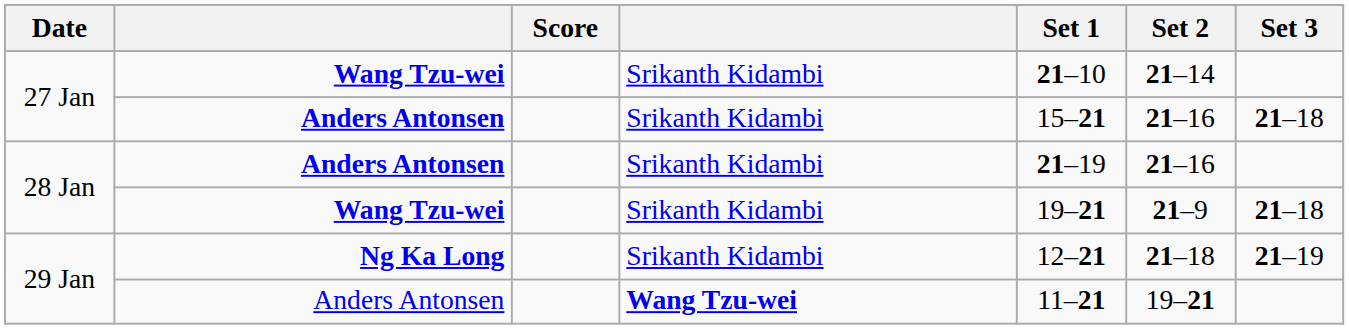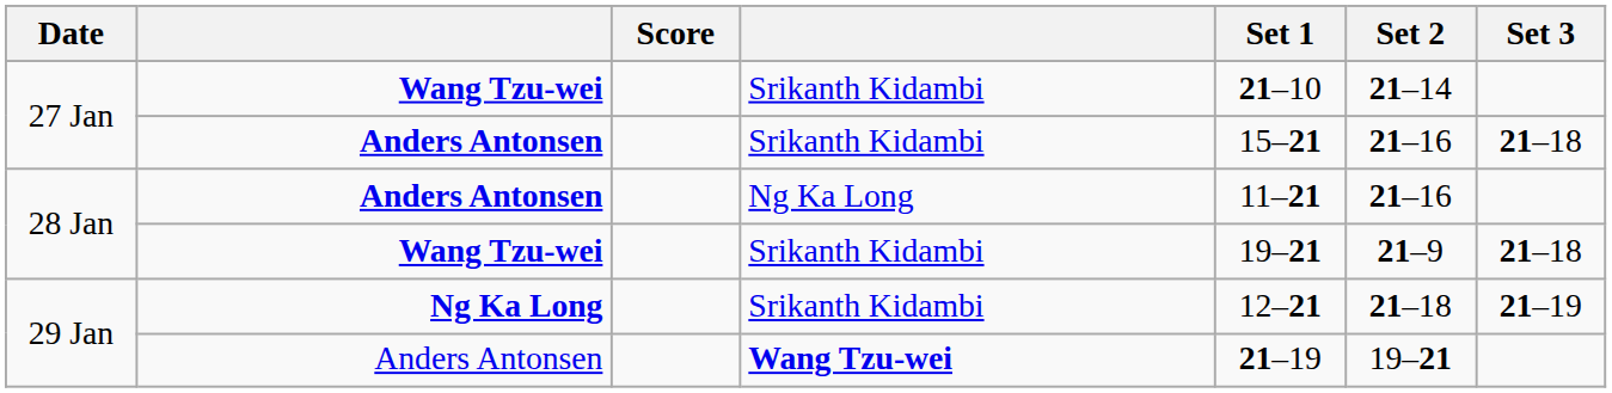28 Jan / Anders Antonsen | column 4: Srikanth Kidambi -> Ng Ka Long
28 Jan / Anders Antonsen | Set 1: 21–19 -> 11–21
29 Jan / Anders Antonsen | Set 1: 11–21 -> 21–19
